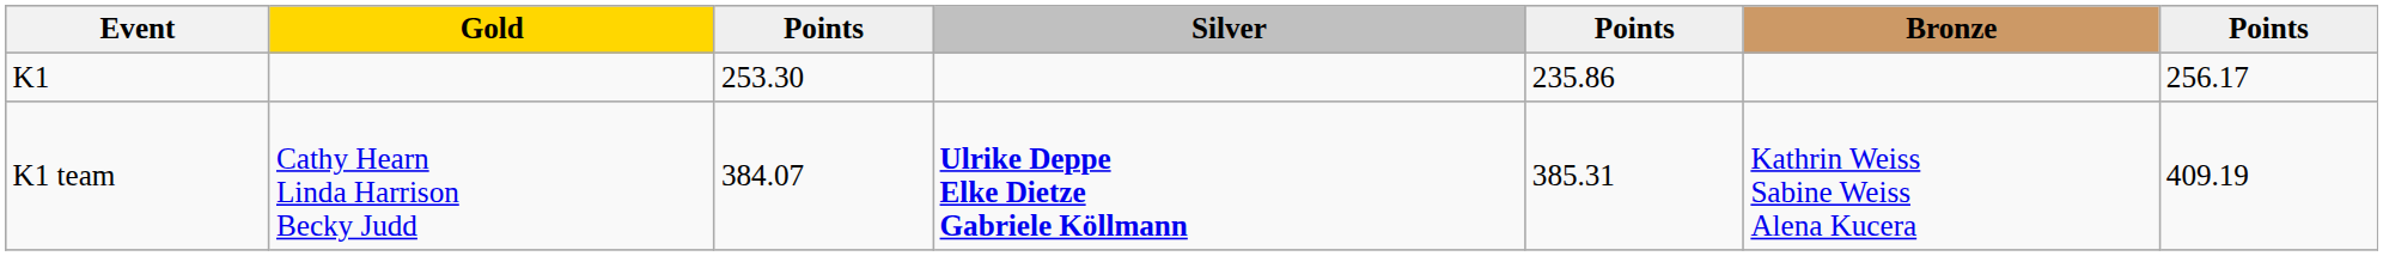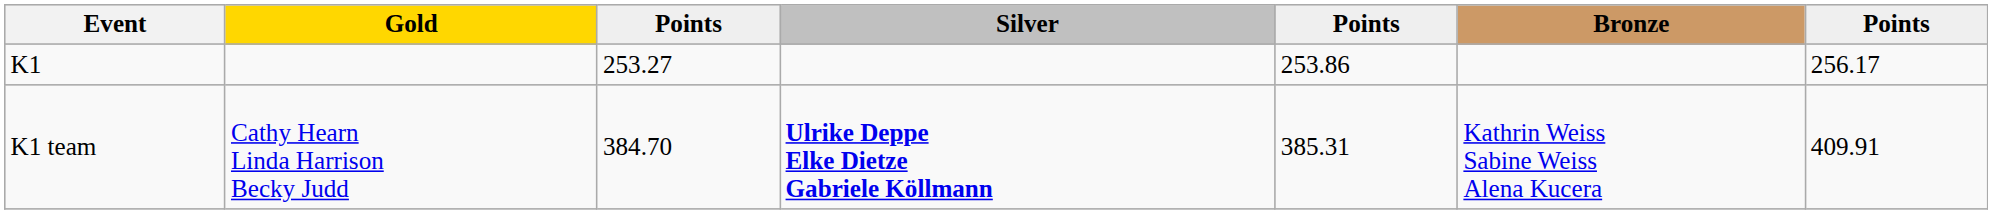K1 | column 3: 253.30 -> 253.27
K1 | column 5: 235.86 -> 253.86
K1 team | column 3: 384.07 -> 384.70
K1 team | column 7: 409.19 -> 409.91
